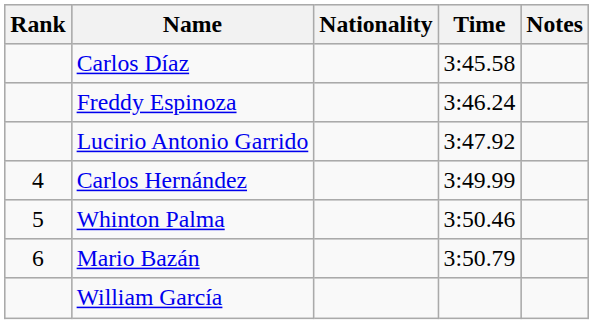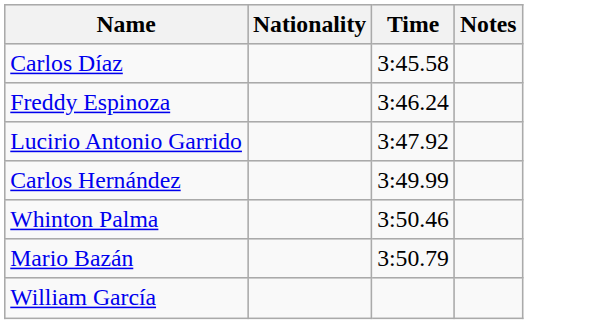- column: Rank | 4 | 5 | 6
